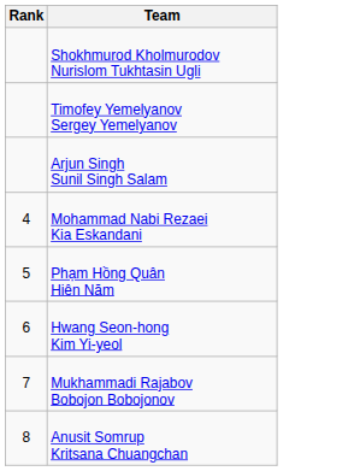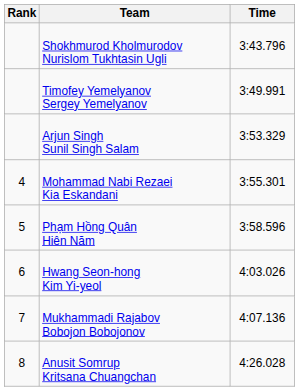+ column: Time | 3:43.796 | 3:49.991 | 3:53.329 | 3:55.301 | 3:58.596 | 4:03.026 | 4:07.136 | 4:26.028
